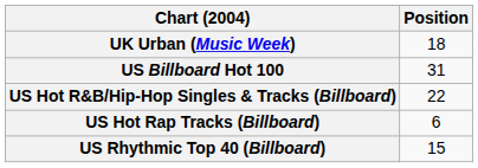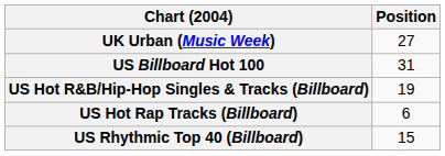UK Urban (Music Week) | Position: 18 -> 27
US Hot R&B/Hip-Hop Singles & Tracks (Billboard) | Position: 22 -> 19
